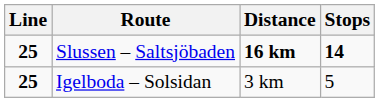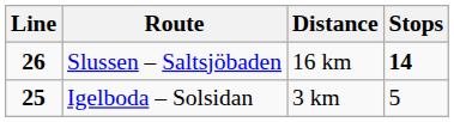Slussen – Saltsjöbaden | Line: 25 -> 26
Slussen – Saltsjöbaden | Distance: bold -> normal
